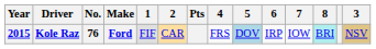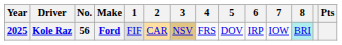columns swapped: 3 <-> Pts
Kole Raz | Year: 2015 -> 2025
Kole Raz | No.: 76 -> 56
Kole Raz | 5: lightblue background -> no background
